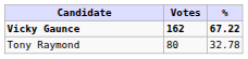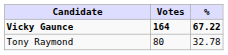Vicky Gaunce | Votes: 162 -> 164
